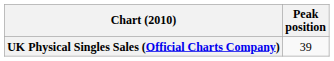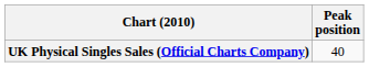UK Physical Singles Sales (Official Charts Company) | Peak position: 39 -> 40
